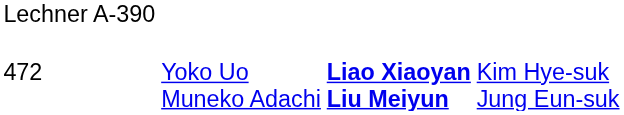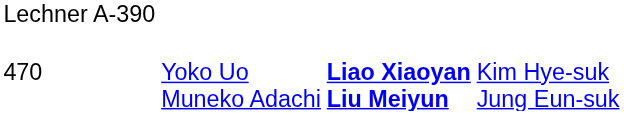Yoko Uo Muneko Adachi | column 1: 472 -> 470
